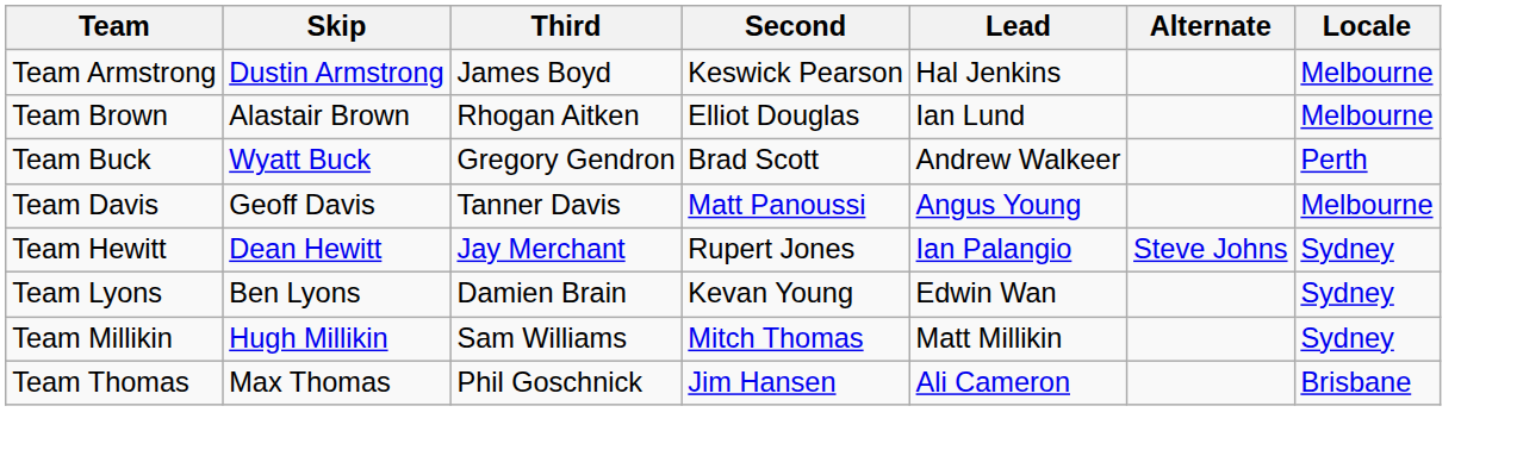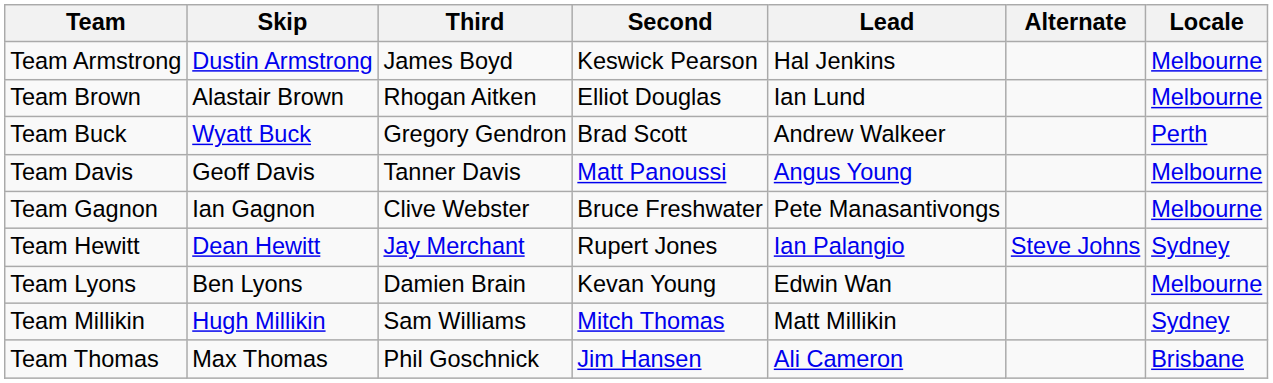+ row: Team Gagnon | Ian Gagnon | Clive Webster | Bruce Freshwater | Pete Manasantivongs | Melbourne
Team Lyons | Locale: Sydney -> Melbourne
